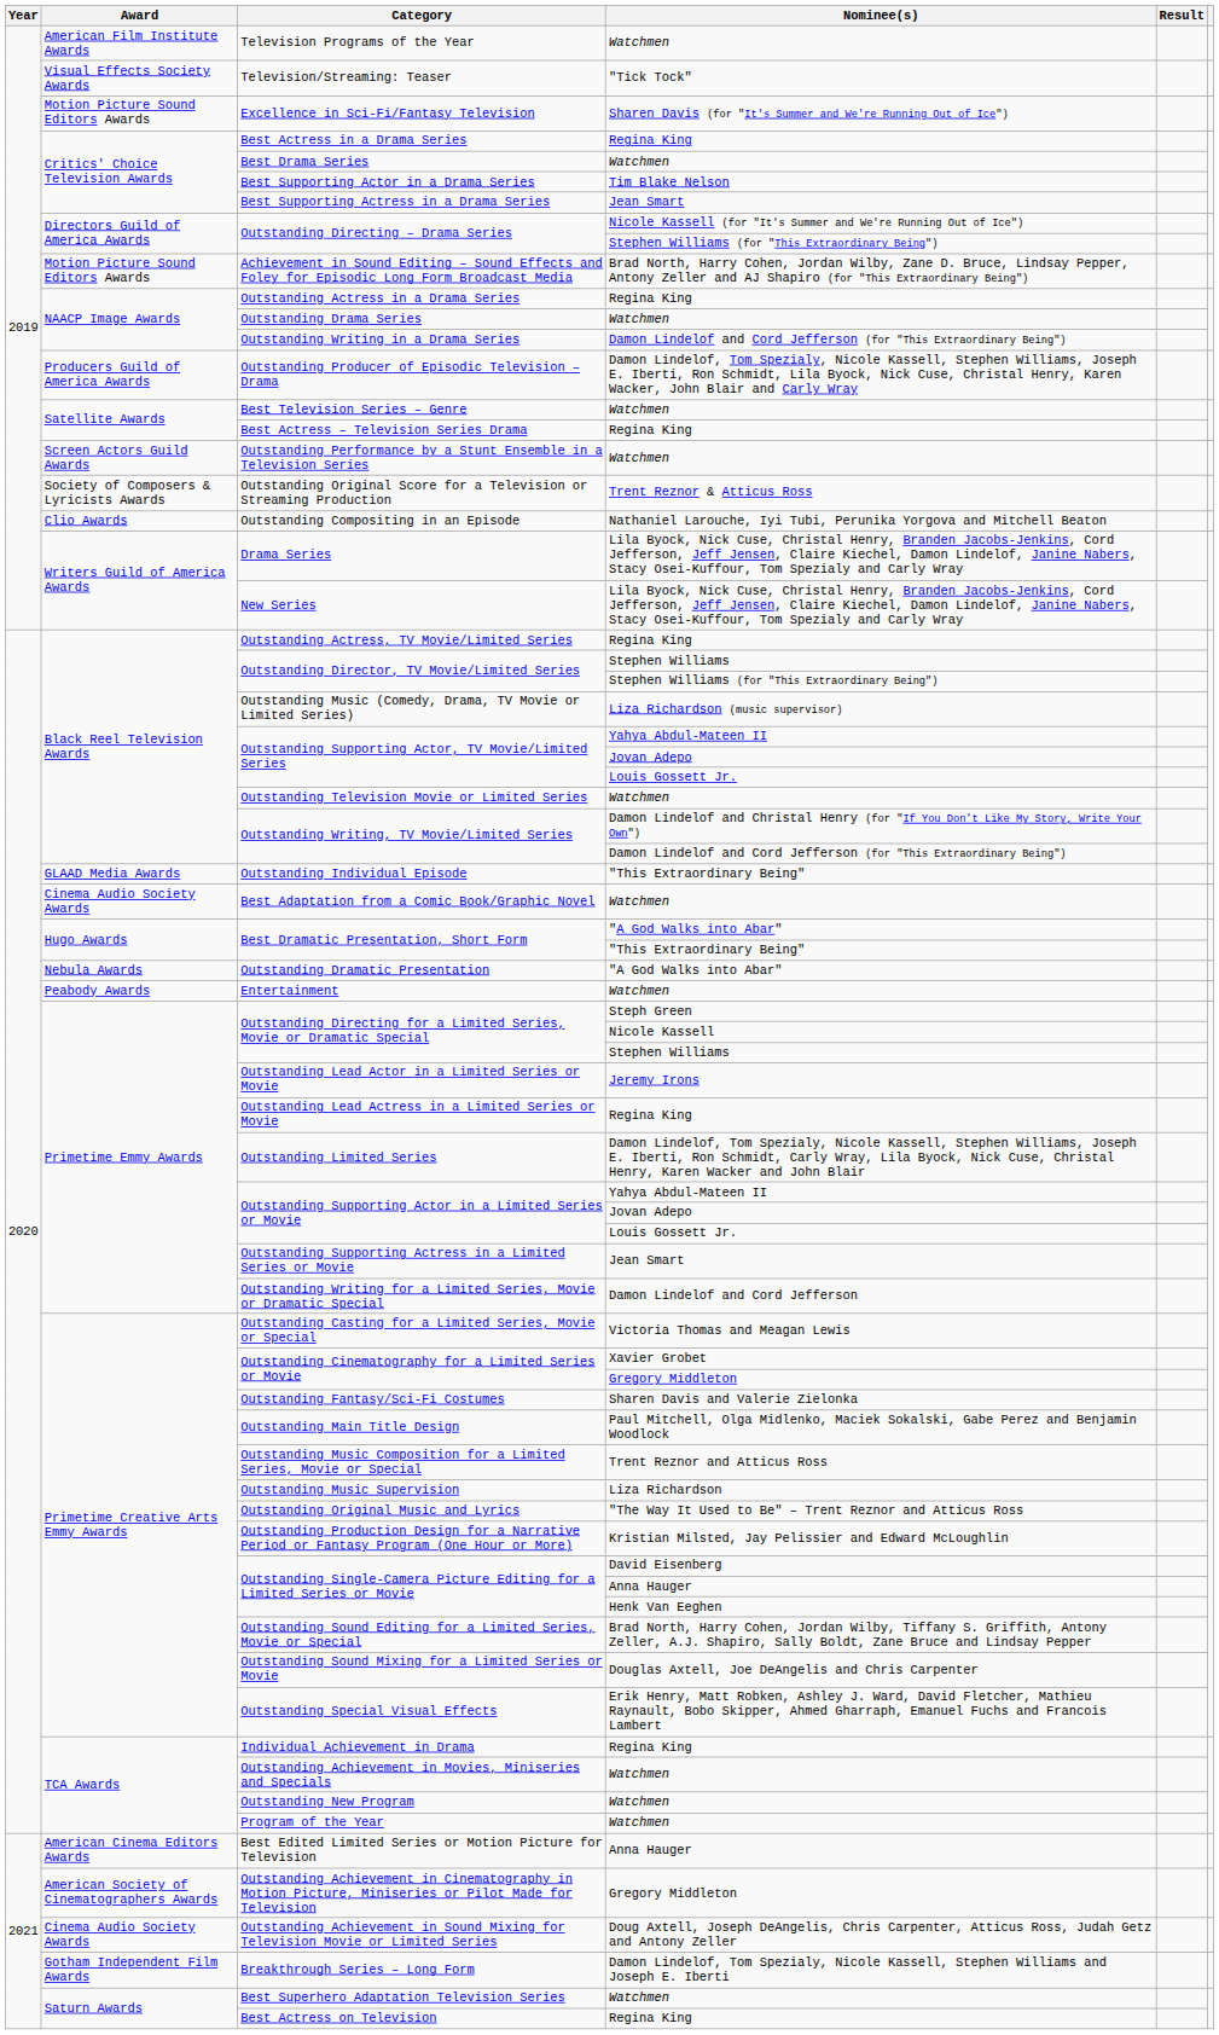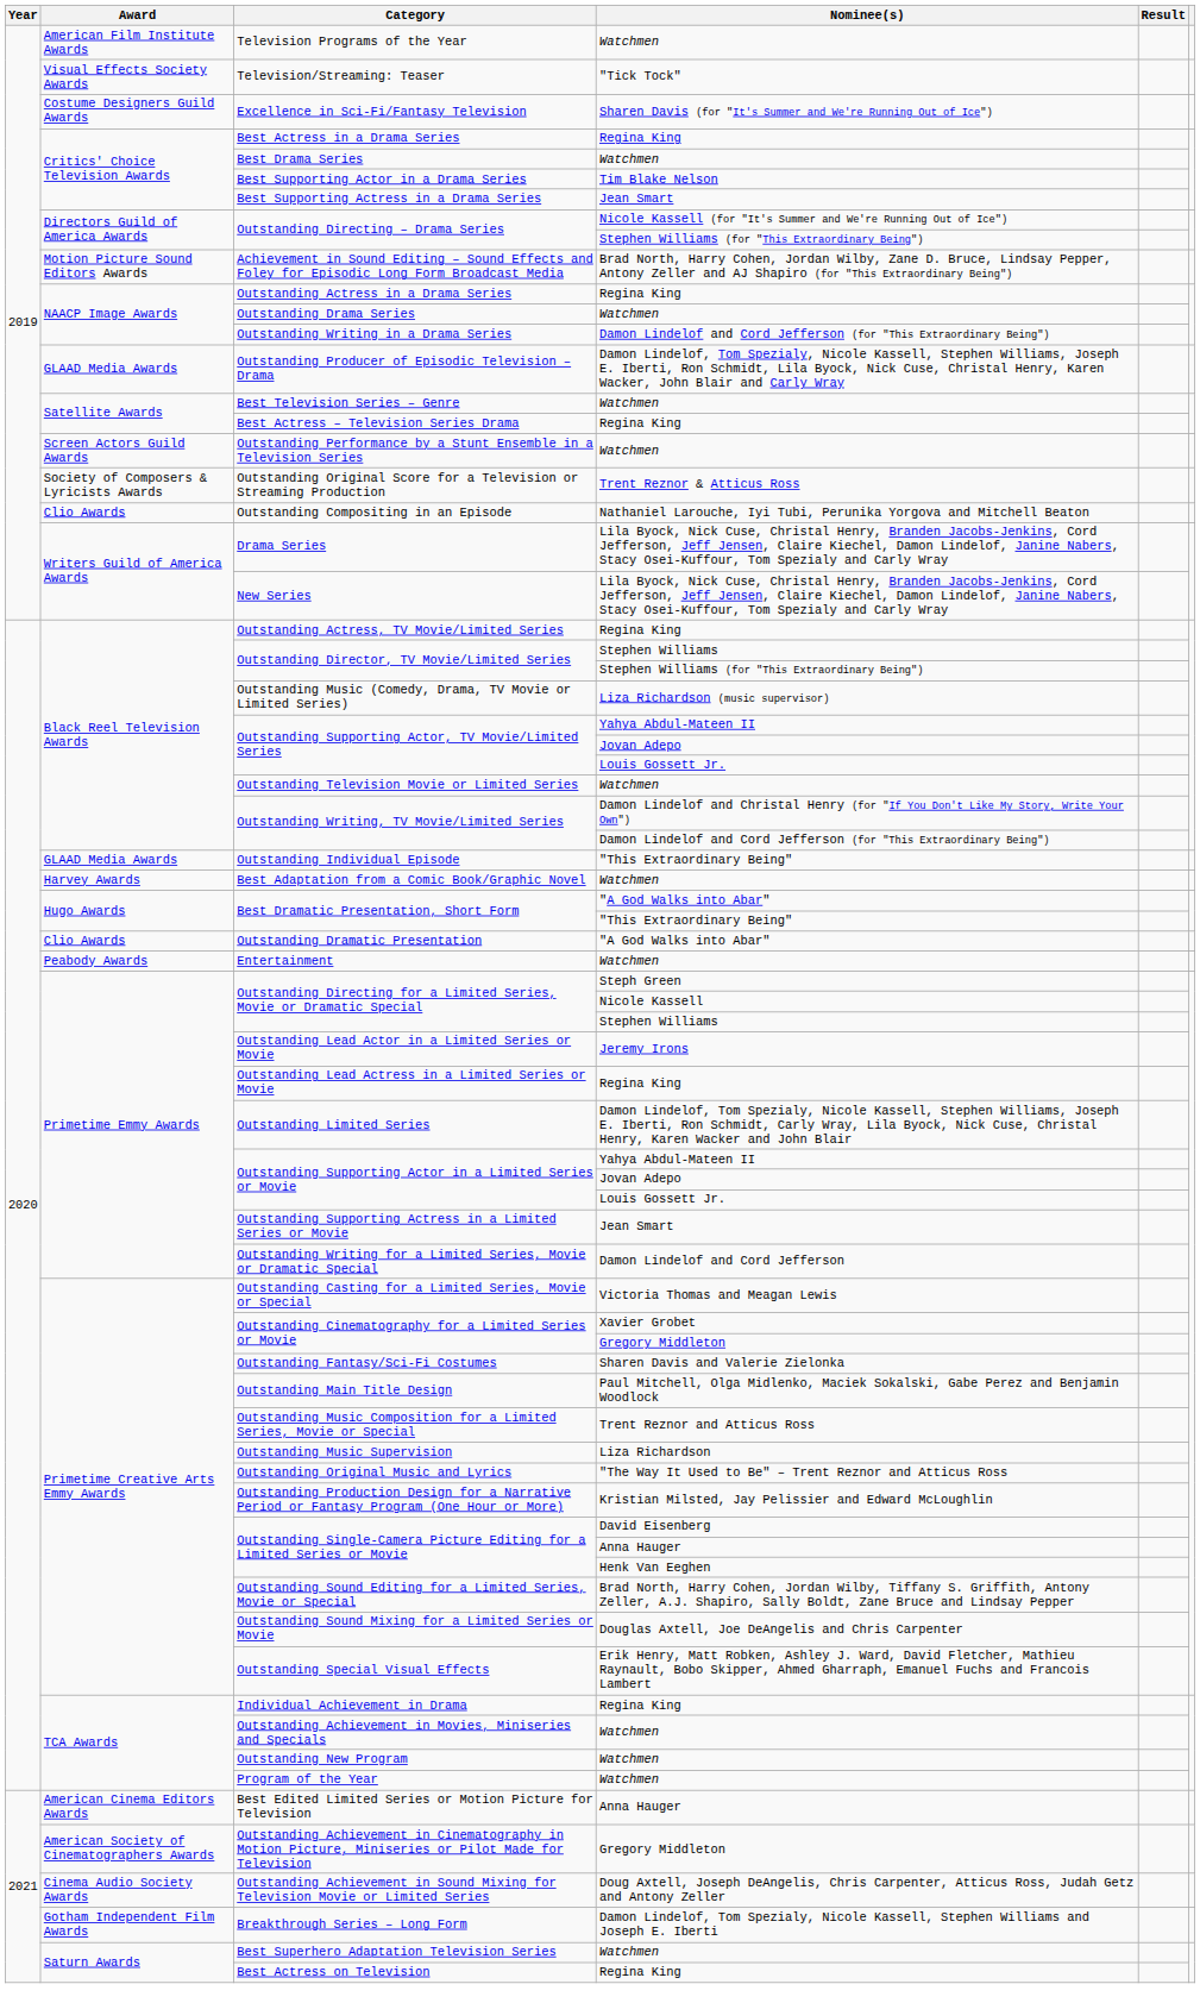Excellence in Sci-Fi/Fantasy Television | Award: Motion Picture Sound Editors Awards -> Costume Designers Guild Awards
Outstanding Producer of Episodic Television – Drama | Award: Producers Guild of America Awards -> GLAAD Media Awards
Best Adaptation from a Comic Book/Graphic Novel | Award: Cinema Audio Society Awards -> Harvey Awards
Outstanding Dramatic Presentation | Award: Nebula Awards -> Clio Awards
